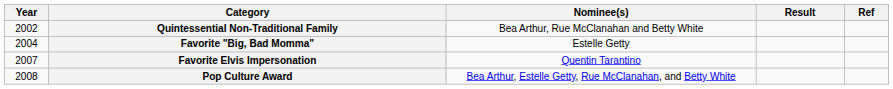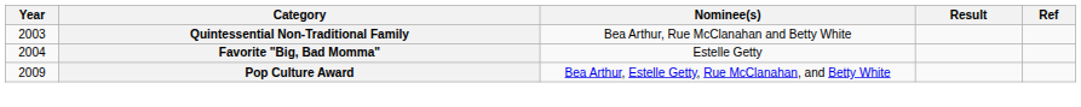Quintessential Non-Traditional Family | Year: 2002 -> 2003
- row: 2007 | Favorite Elvis Impersonation | Quentin Tarantino
Pop Culture Award | Year: 2008 -> 2009
